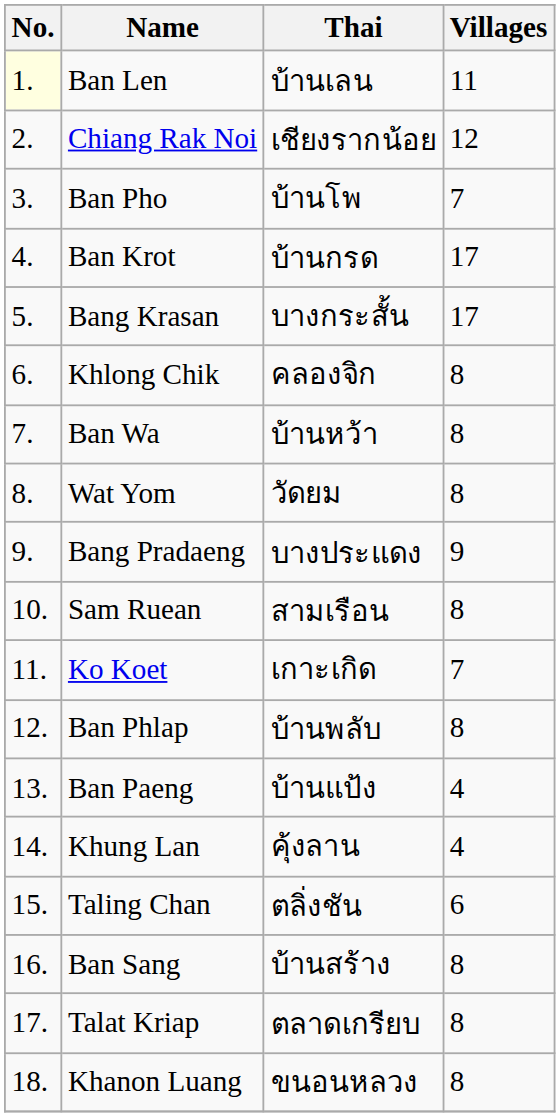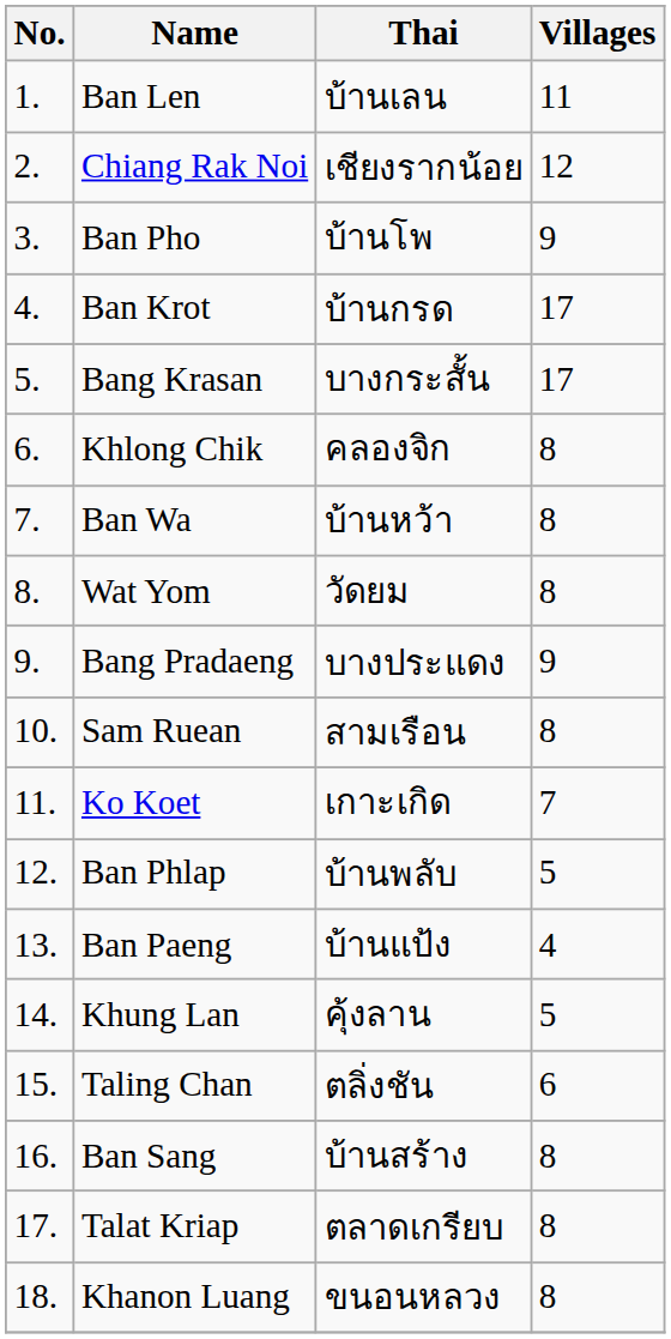Ban Len | No.: lightyellow background -> no background
Ban Pho | Villages: 7 -> 9
Ban Phlap | Villages: 8 -> 5
Khung Lan | Villages: 4 -> 5
